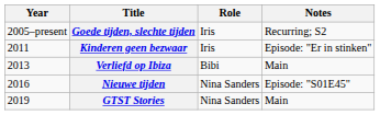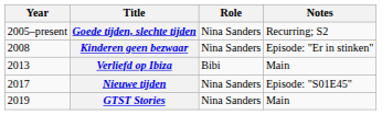Goede tijden, slechte tijden | Role: Iris -> Nina Sanders
Kinderen geen bezwaar | Year: 2011 -> 2008
Kinderen geen bezwaar | Role: Iris -> Nina Sanders
Nieuwe tijden | Year: 2016 -> 2017
